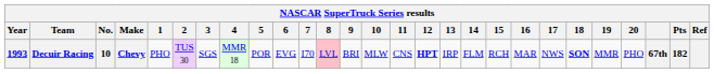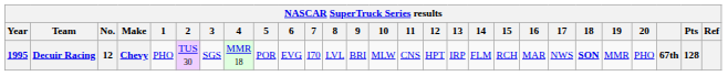Decuir Racing | Year: 1993 -> 1995
Decuir Racing | No.: 10 -> 12
Decuir Racing | 8: pink background -> no background
Decuir Racing | 12: bold -> normal
Decuir Racing | Pts: 182 -> 128
